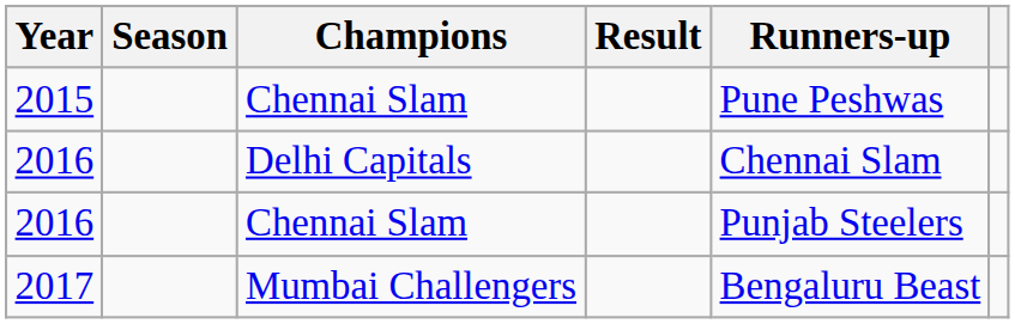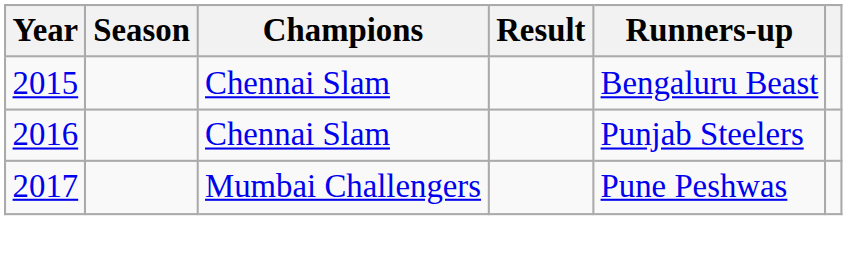2015 | Runners-up: Pune Peshwas -> Bengaluru Beast
- row: 2016 | Delhi Capitals | Chennai Slam
2017 | Runners-up: Bengaluru Beast -> Pune Peshwas
